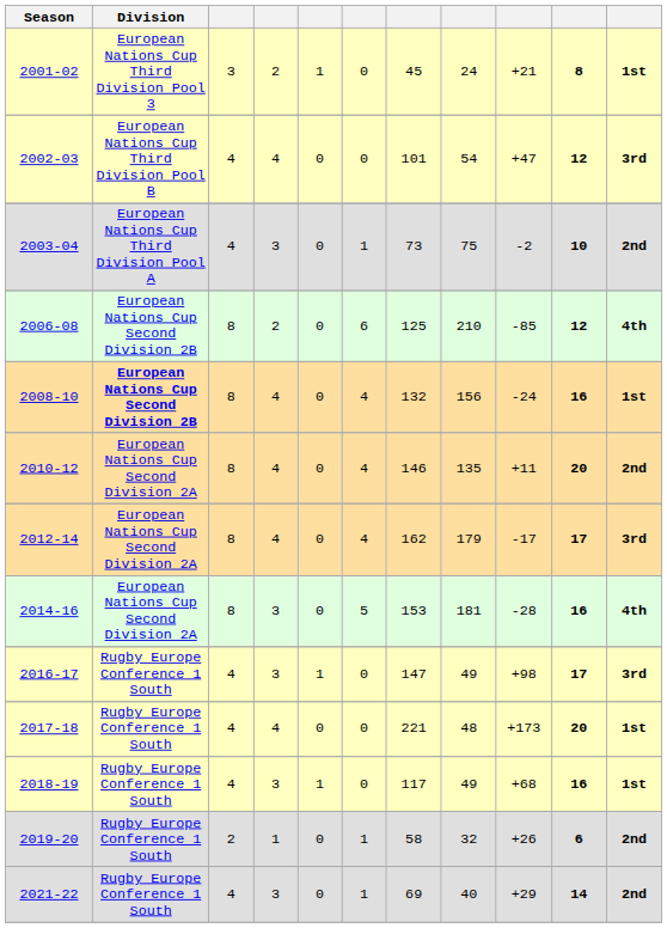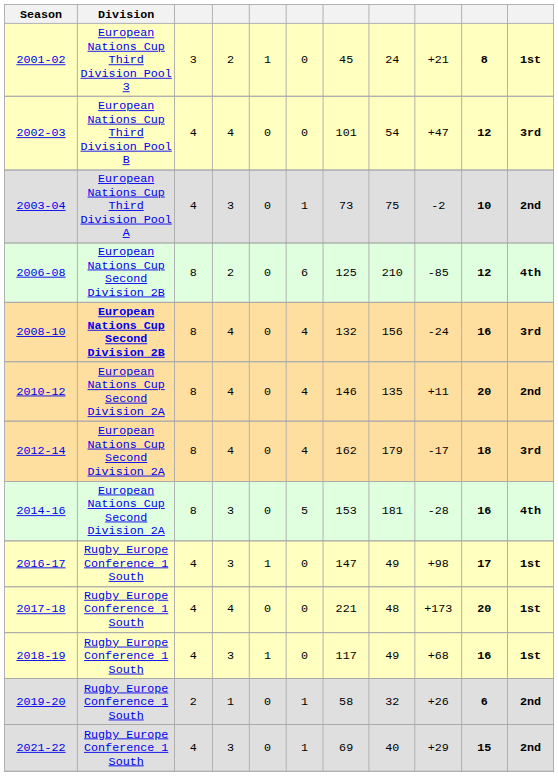2008-10 | column 11: 1st -> 3rd
2012-14 | column 10: 17 -> 18
2016-17 | column 11: 3rd -> 1st
2021-22 | column 10: 14 -> 15
